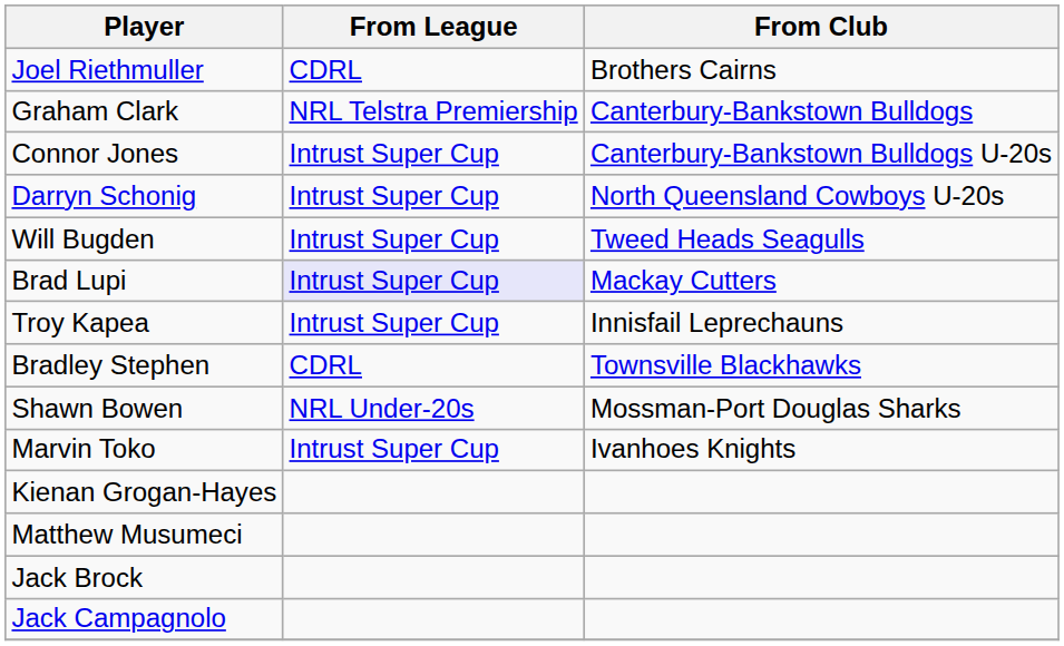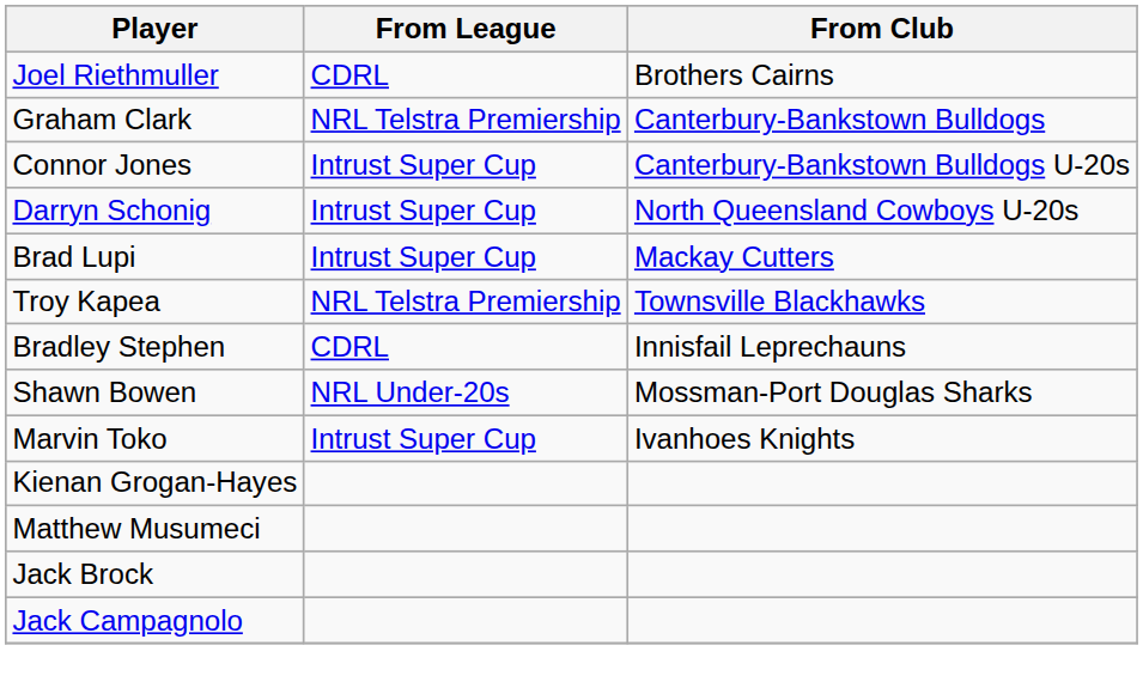- row: Will Bugden | Intrust Super Cup | Tweed Heads Seagulls
Brad Lupi | From League: lavender background -> no background
Troy Kapea | From League: Intrust Super Cup -> NRL Telstra Premiership
Troy Kapea | From Club: Innisfail Leprechauns -> Townsville Blackhawks
Bradley Stephen | From Club: Townsville Blackhawks -> Innisfail Leprechauns
